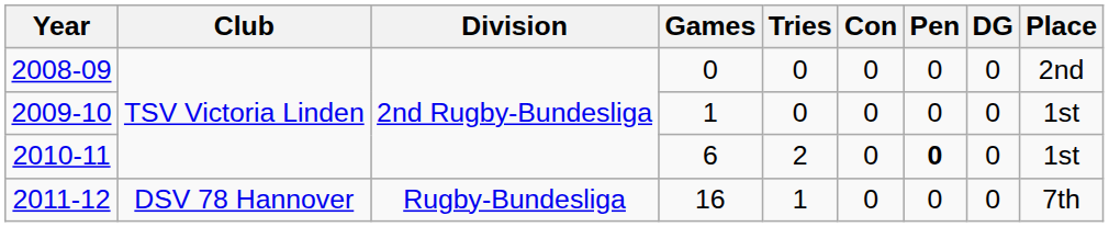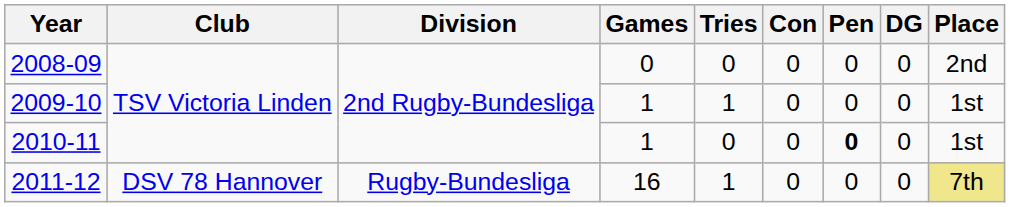2009-10 | Tries: 0 -> 1
2010-11 | Games: 6 -> 1
2010-11 | Tries: 2 -> 0
2011-12 | Place: no background -> khaki background
